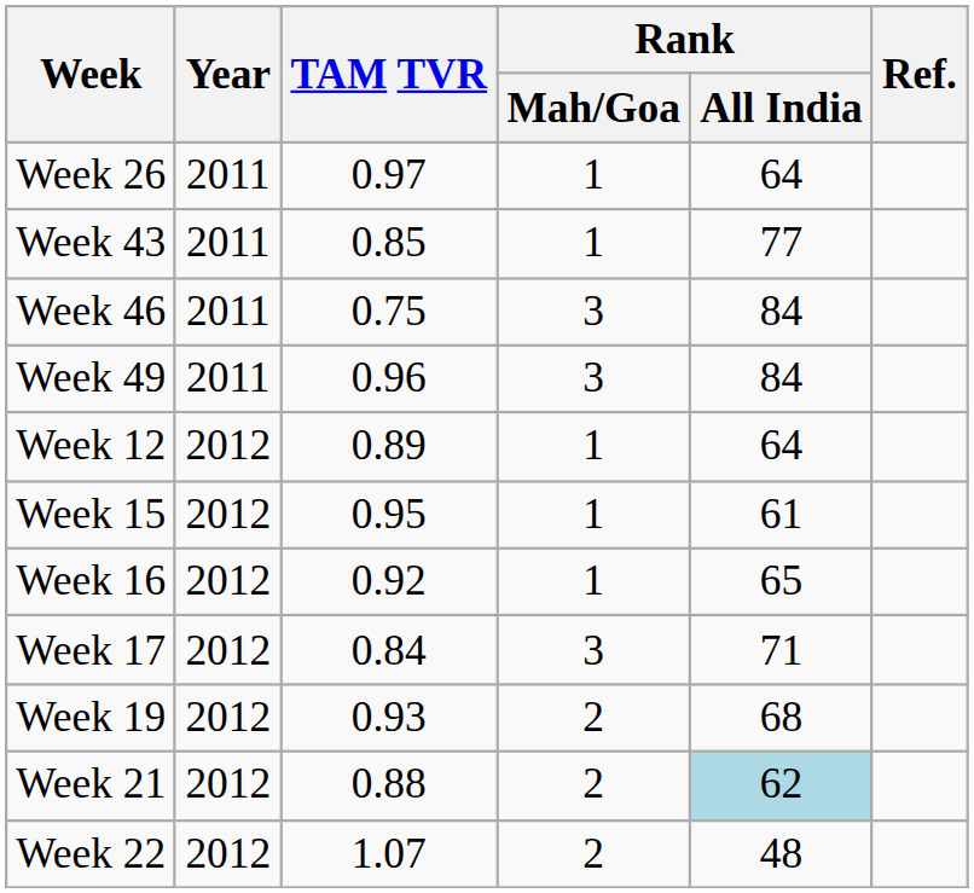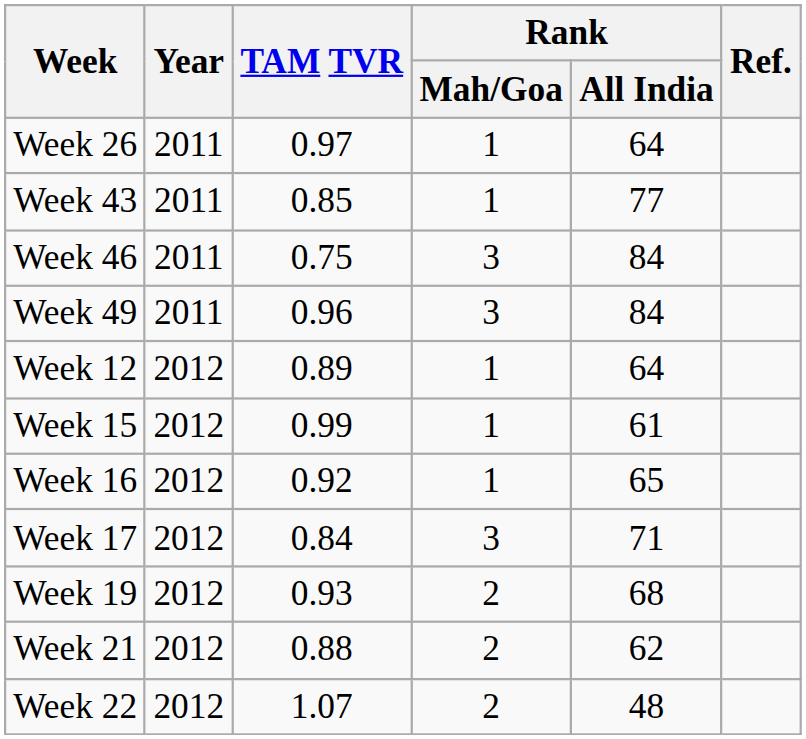Week 15 | TAM TVR: 0.95 -> 0.99
Week 21 | Rank / All India: lightblue background -> no background
